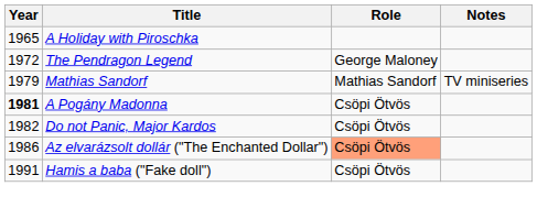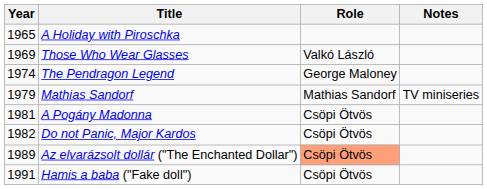+ row: 1969 | Those Who Wear Glasses | Valkó László
The Pendragon Legend | Year: 1972 -> 1974
A Pogány Madonna | Year: bold -> normal
Az elvarázsolt dollár ("The Enchanted Dollar") | Year: 1986 -> 1989
